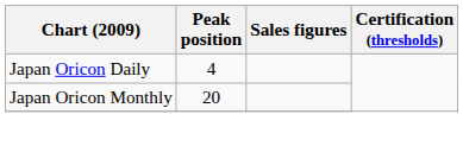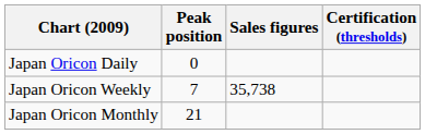Japan Oricon Daily | Peak position: 4 -> 0
+ row: Japan Oricon Weekly | 7 | 35,738
Japan Oricon Monthly | Peak position: 20 -> 21
